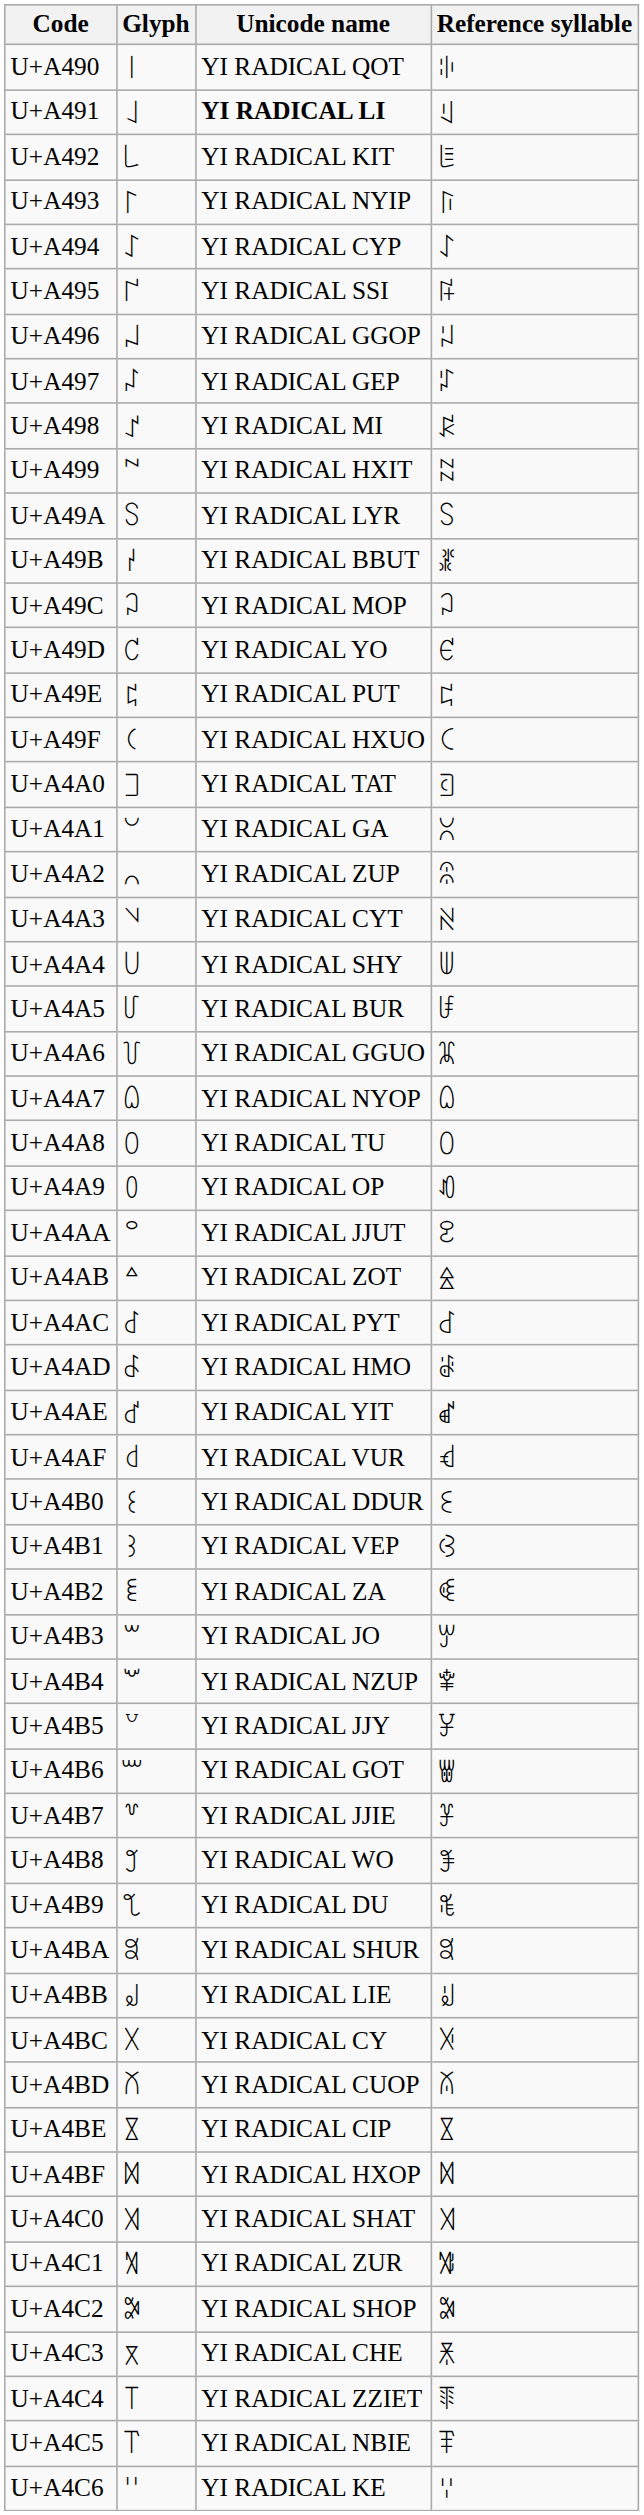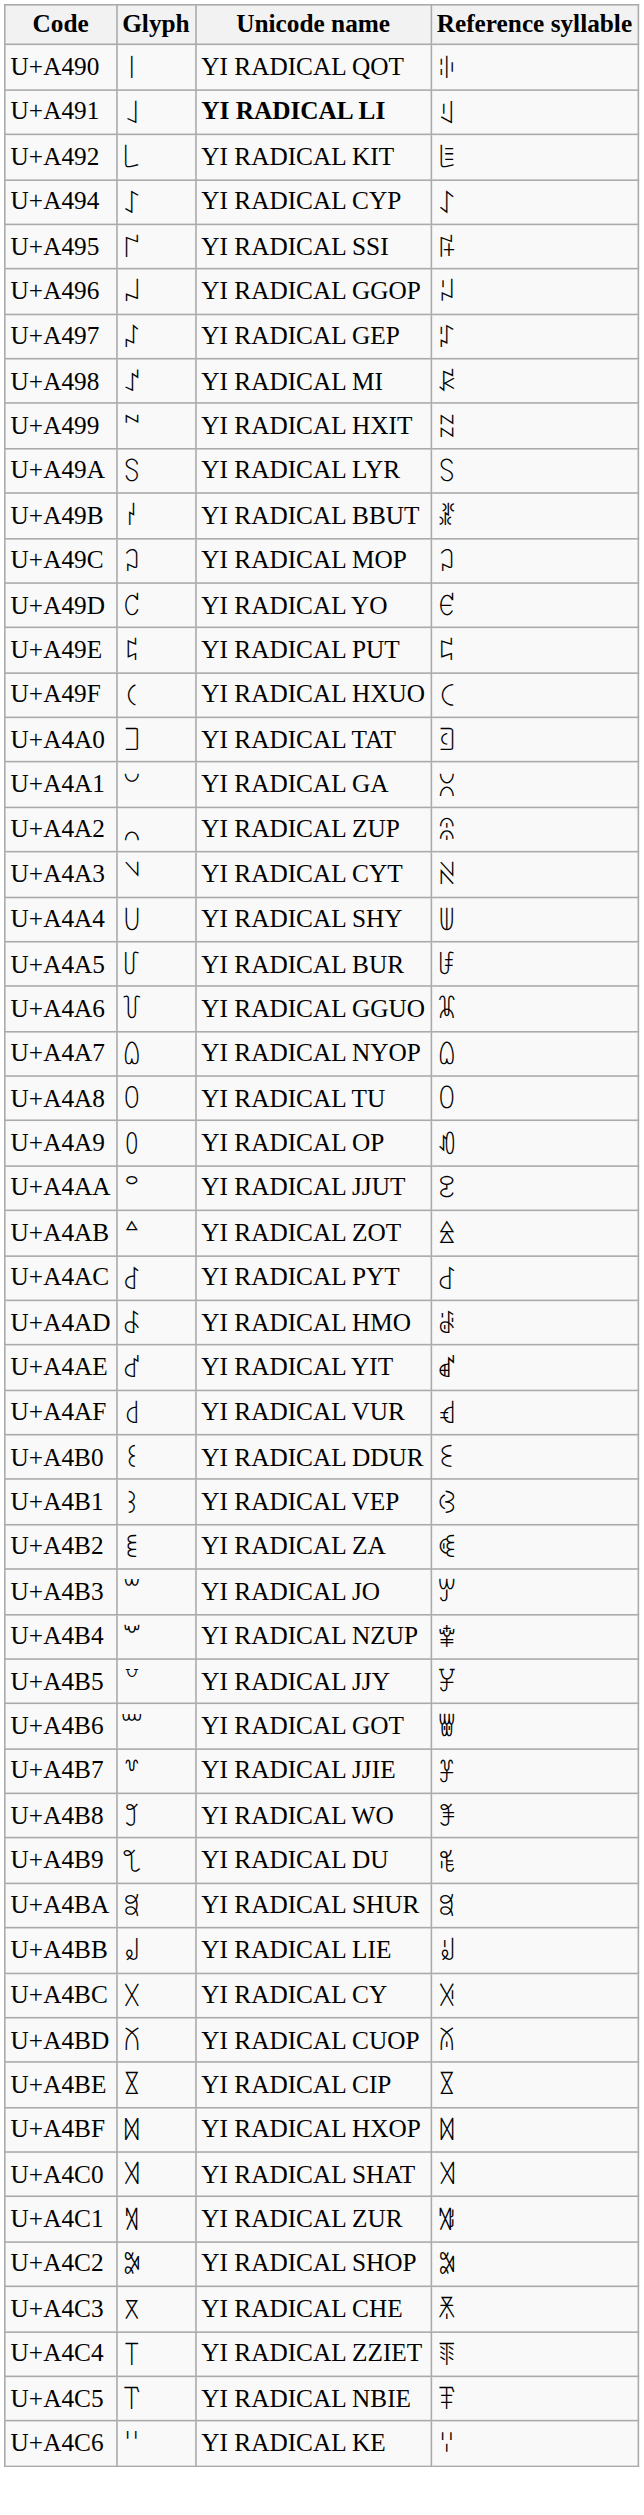- row: U+A493 | ꒓ | YI RADICAL NYIP | ꑍ
